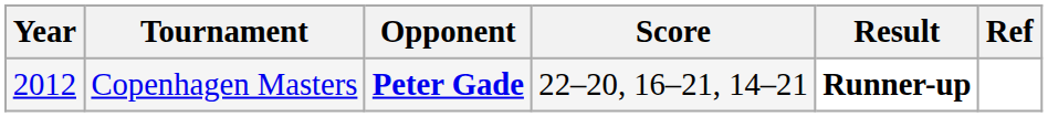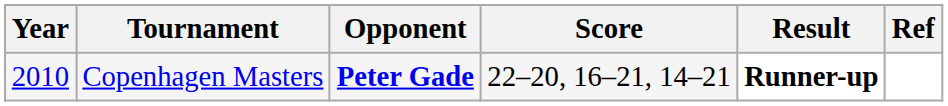Copenhagen Masters | Year: 2012 -> 2010
